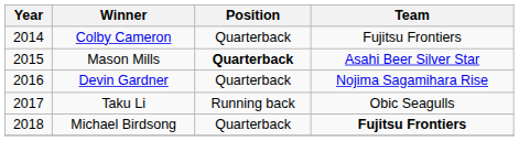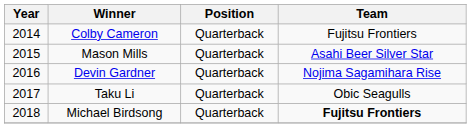Mason Mills | Position: bold -> normal
Taku Li | Position: Running back -> Quarterback
